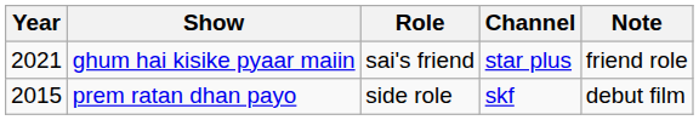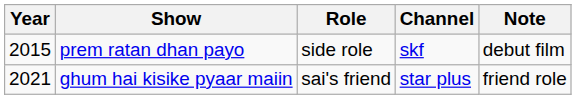rows swapped: prem ratan dhan payo <-> ghum hai kisike pyaar maiin
